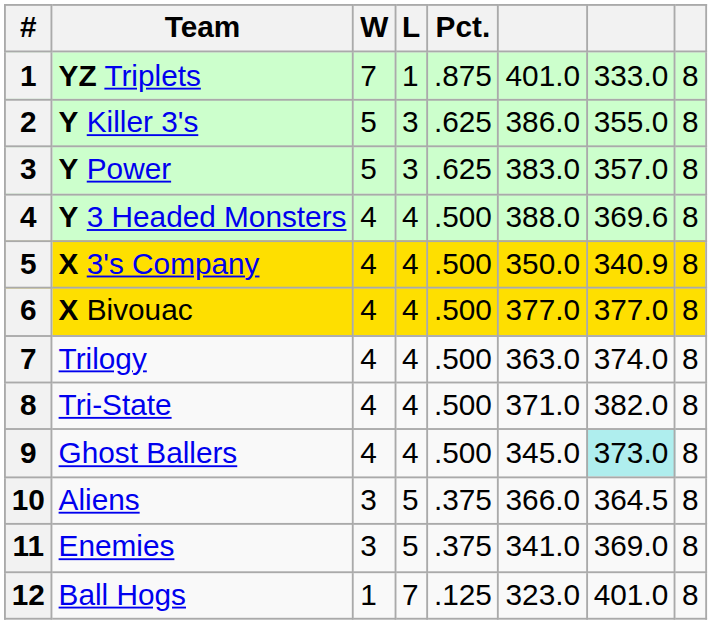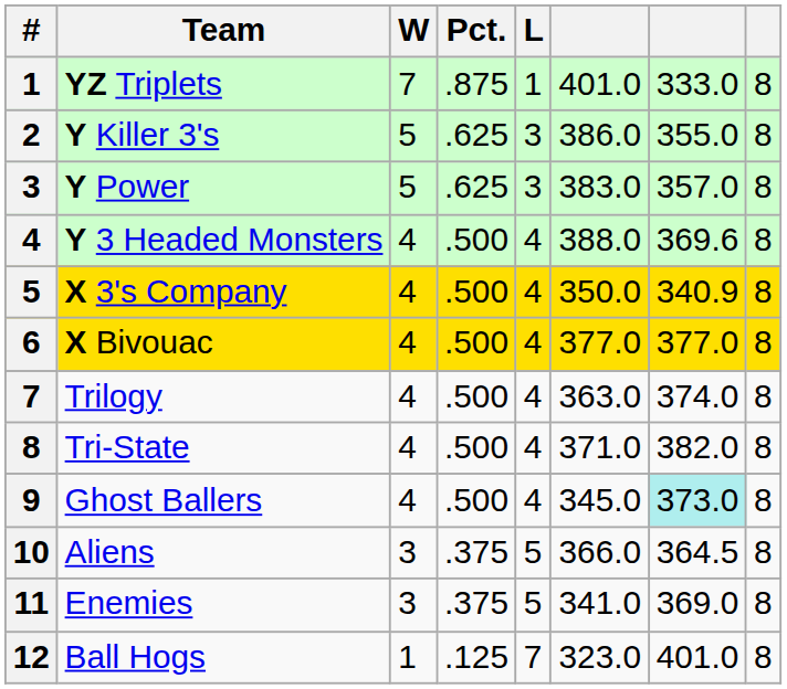columns swapped: L <-> Pct.
